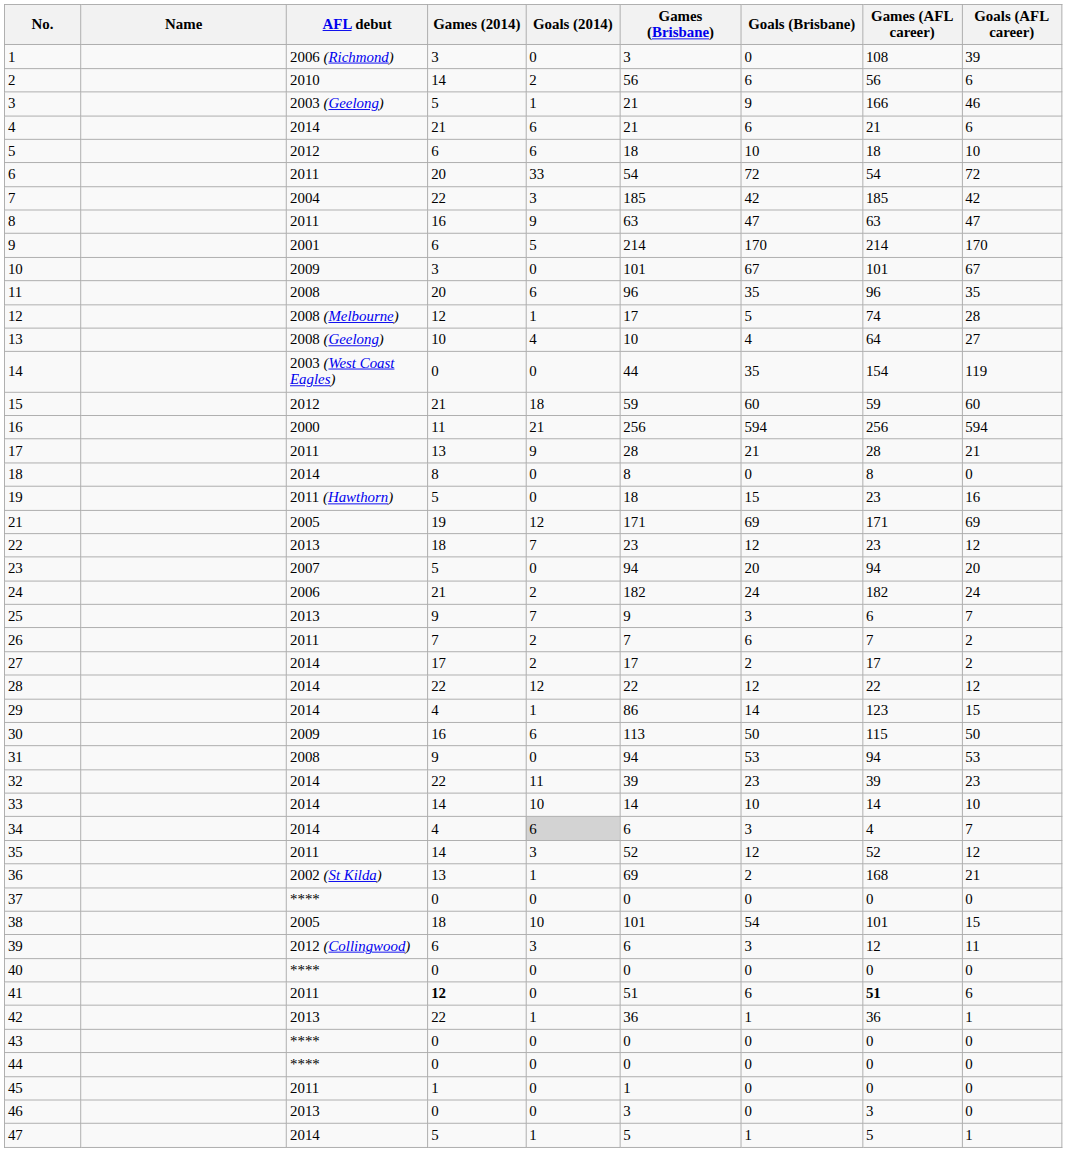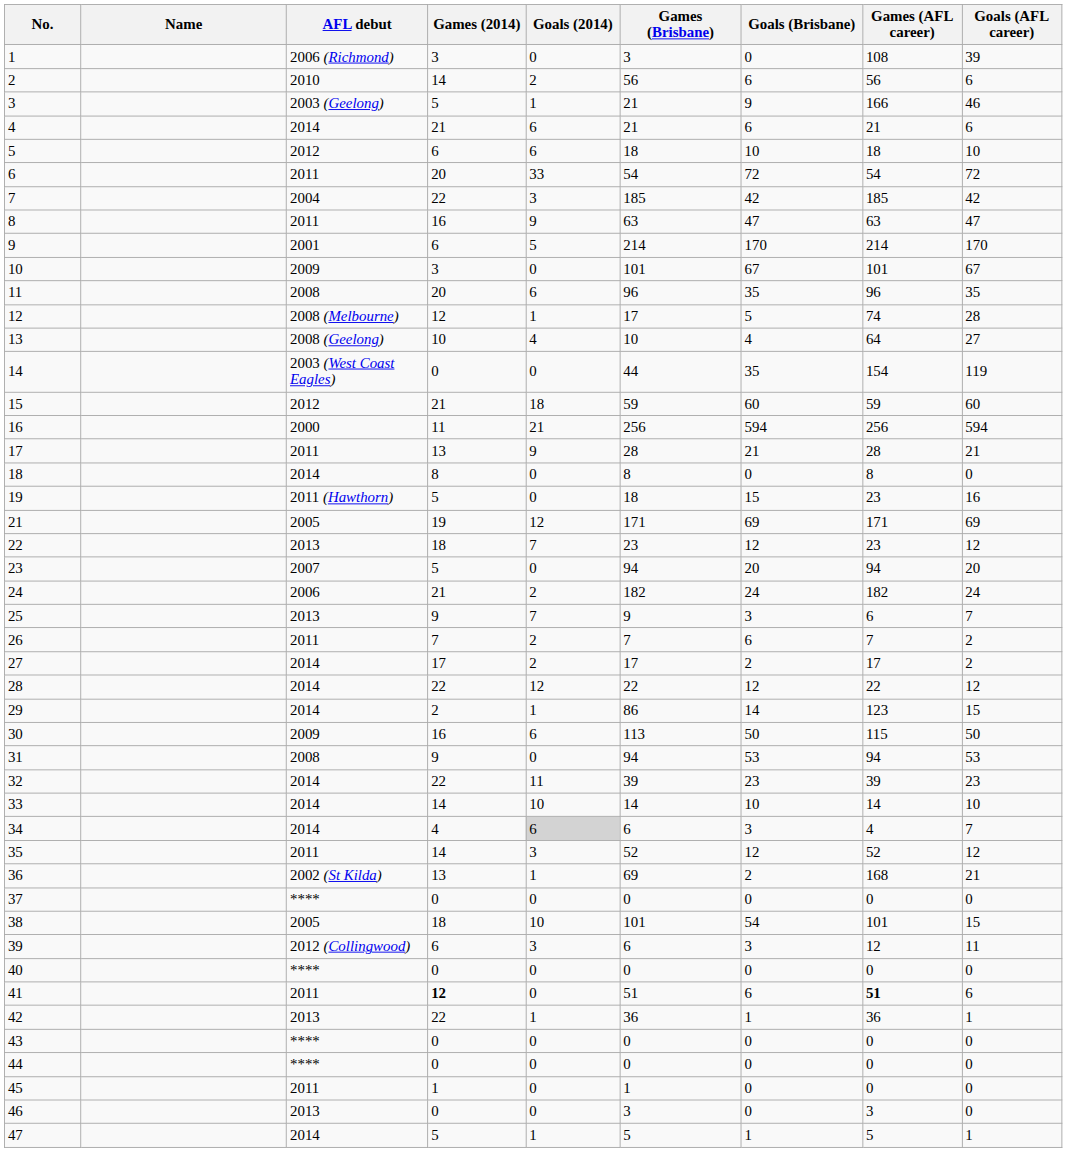29 | Games (2014): 4 -> 2
